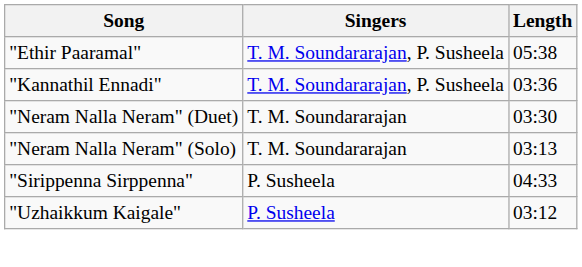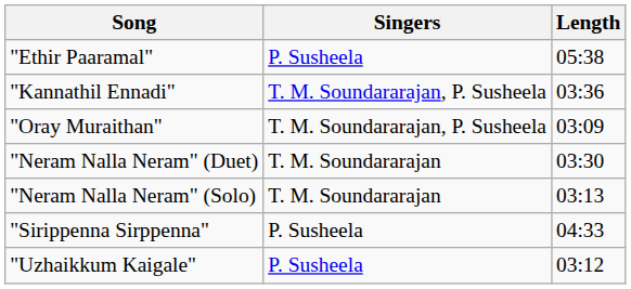"Ethir Paaramal" | Singers: T. M. Soundararajan, P. Susheela -> P. Susheela
+ row: "Oray Muraithan" | T. M. Soundararajan, P. Susheela | 03:09
